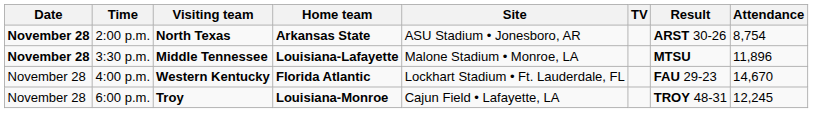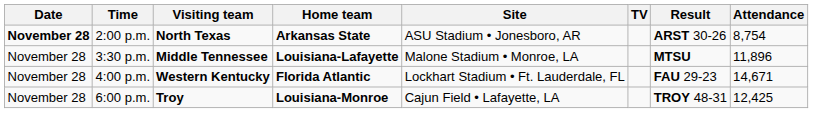3:30 p.m. | Date: bold -> normal
4:00 p.m. | Attendance: 14,670 -> 14,671
6:00 p.m. | Attendance: 12,245 -> 12,425
